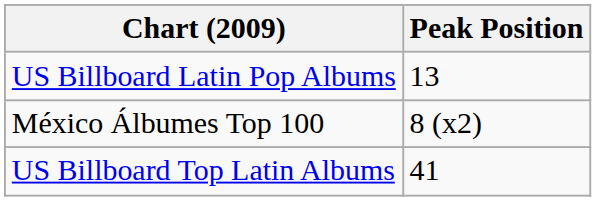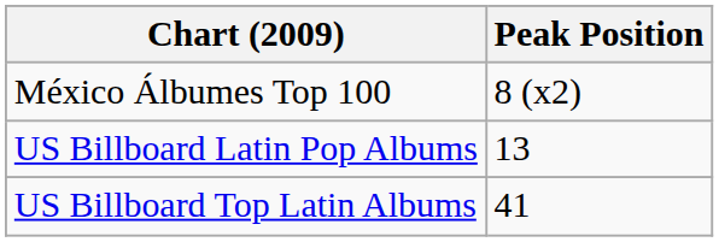rows swapped: México Álbumes Top 100 <-> US Billboard Latin Pop Albums
